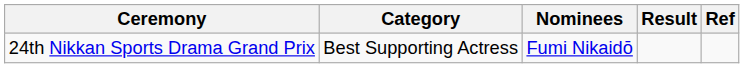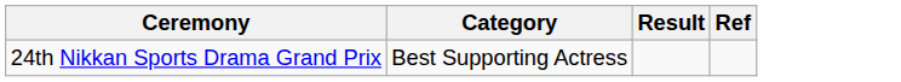- column: Nominees | Fumi Nikaidō
